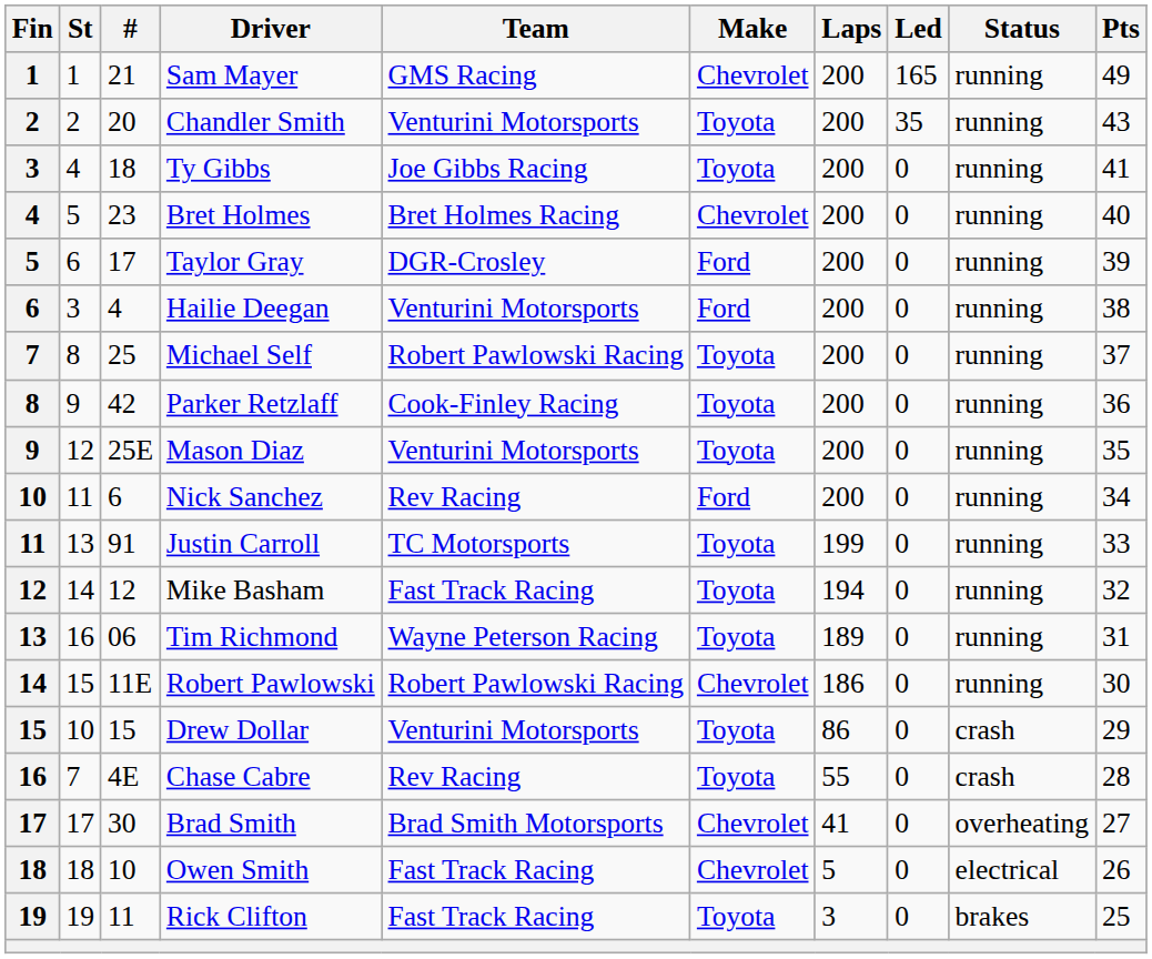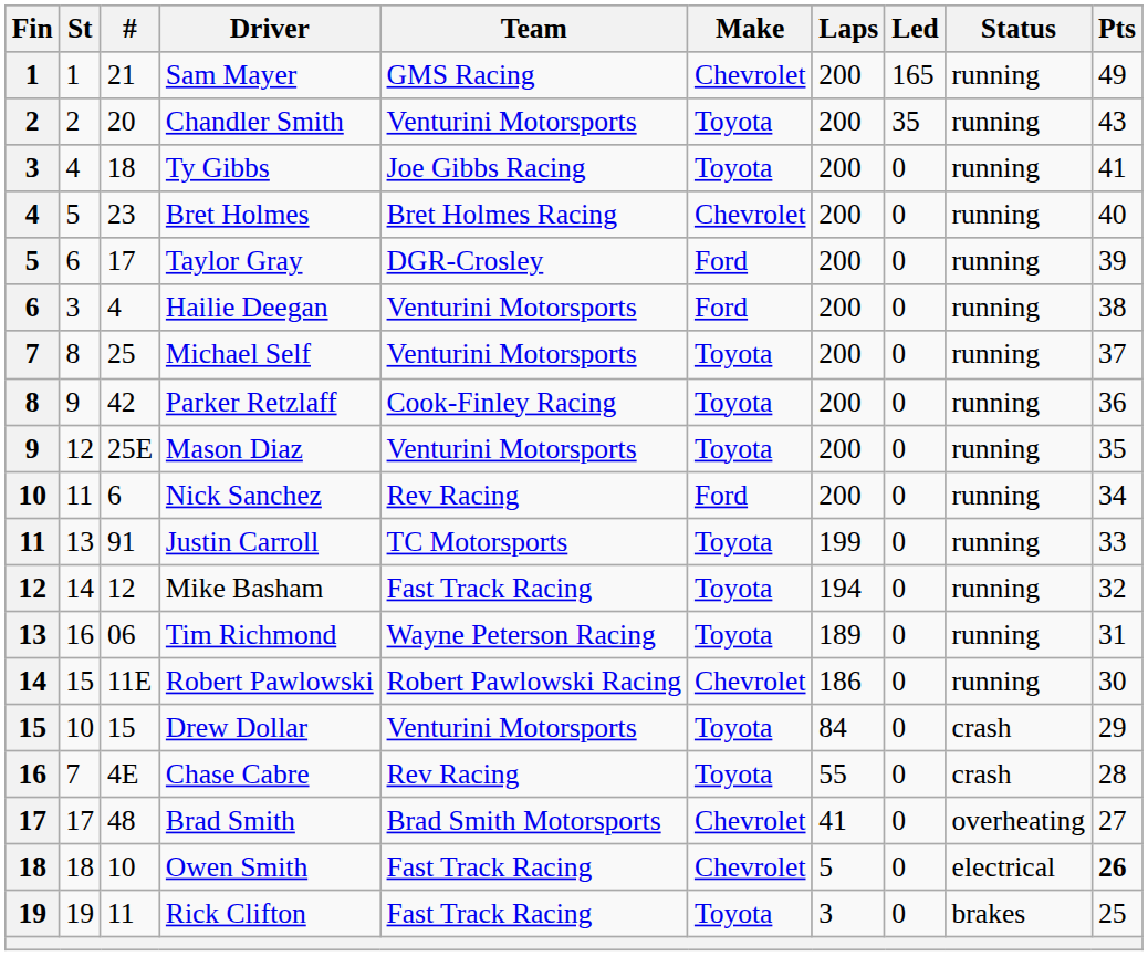Michael Self | Team: Robert Pawlowski Racing -> Venturini Motorsports
Drew Dollar | Laps: 86 -> 84
Brad Smith | #: 30 -> 48
Owen Smith | Pts: normal -> bold
